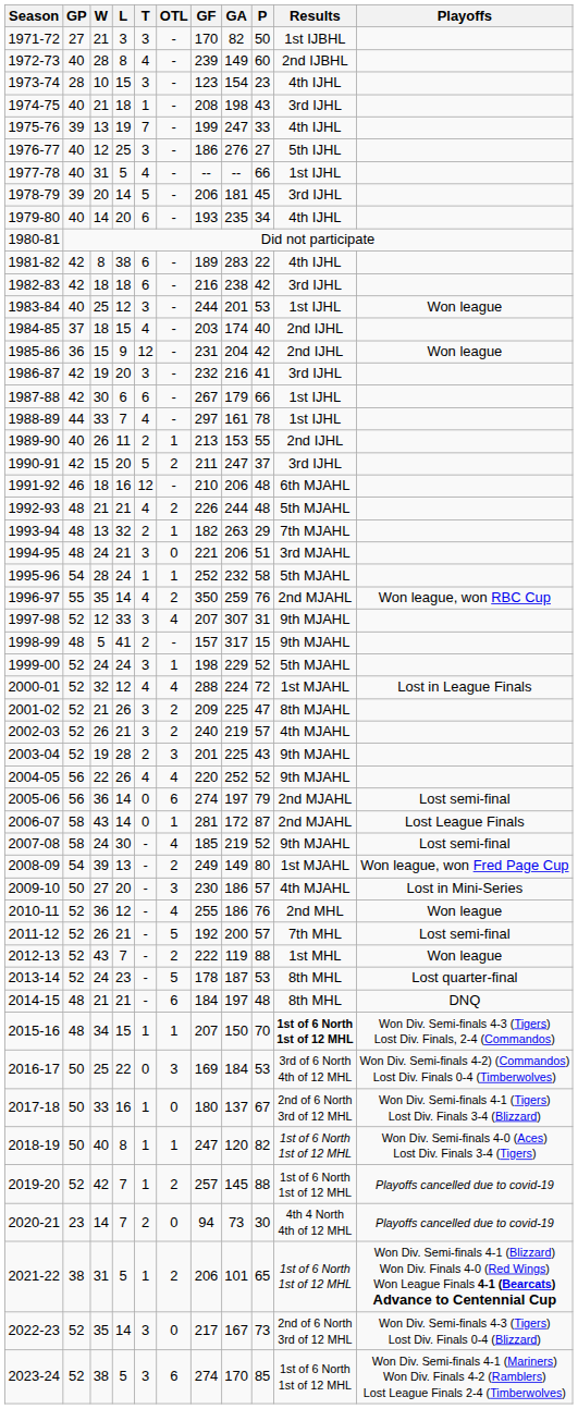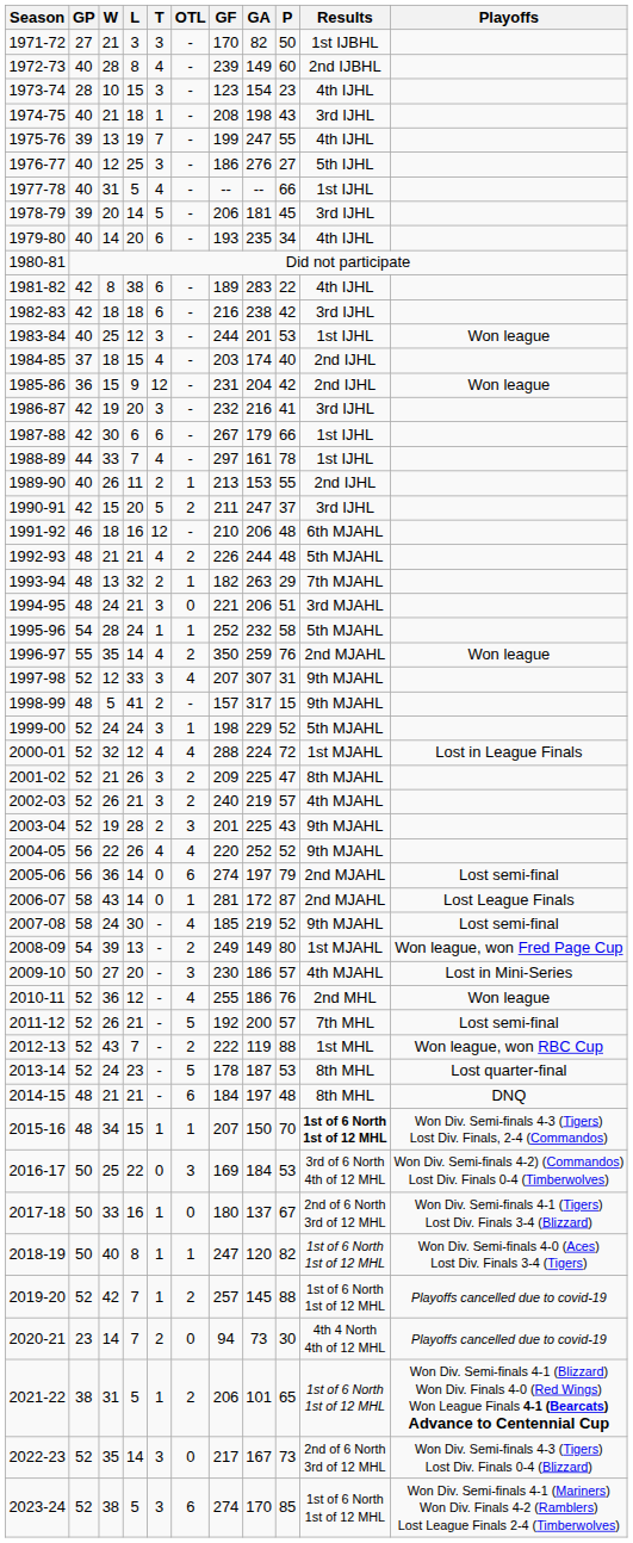1975-76 | P: 33 -> 55
1996-97 | Playoffs: Won league, won RBC Cup -> Won league
2012-13 | Playoffs: Won league -> Won league, won RBC Cup
